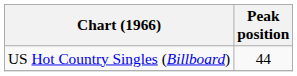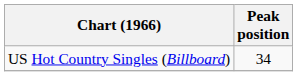US Hot Country Singles (Billboard) | Peak position: 44 -> 34
